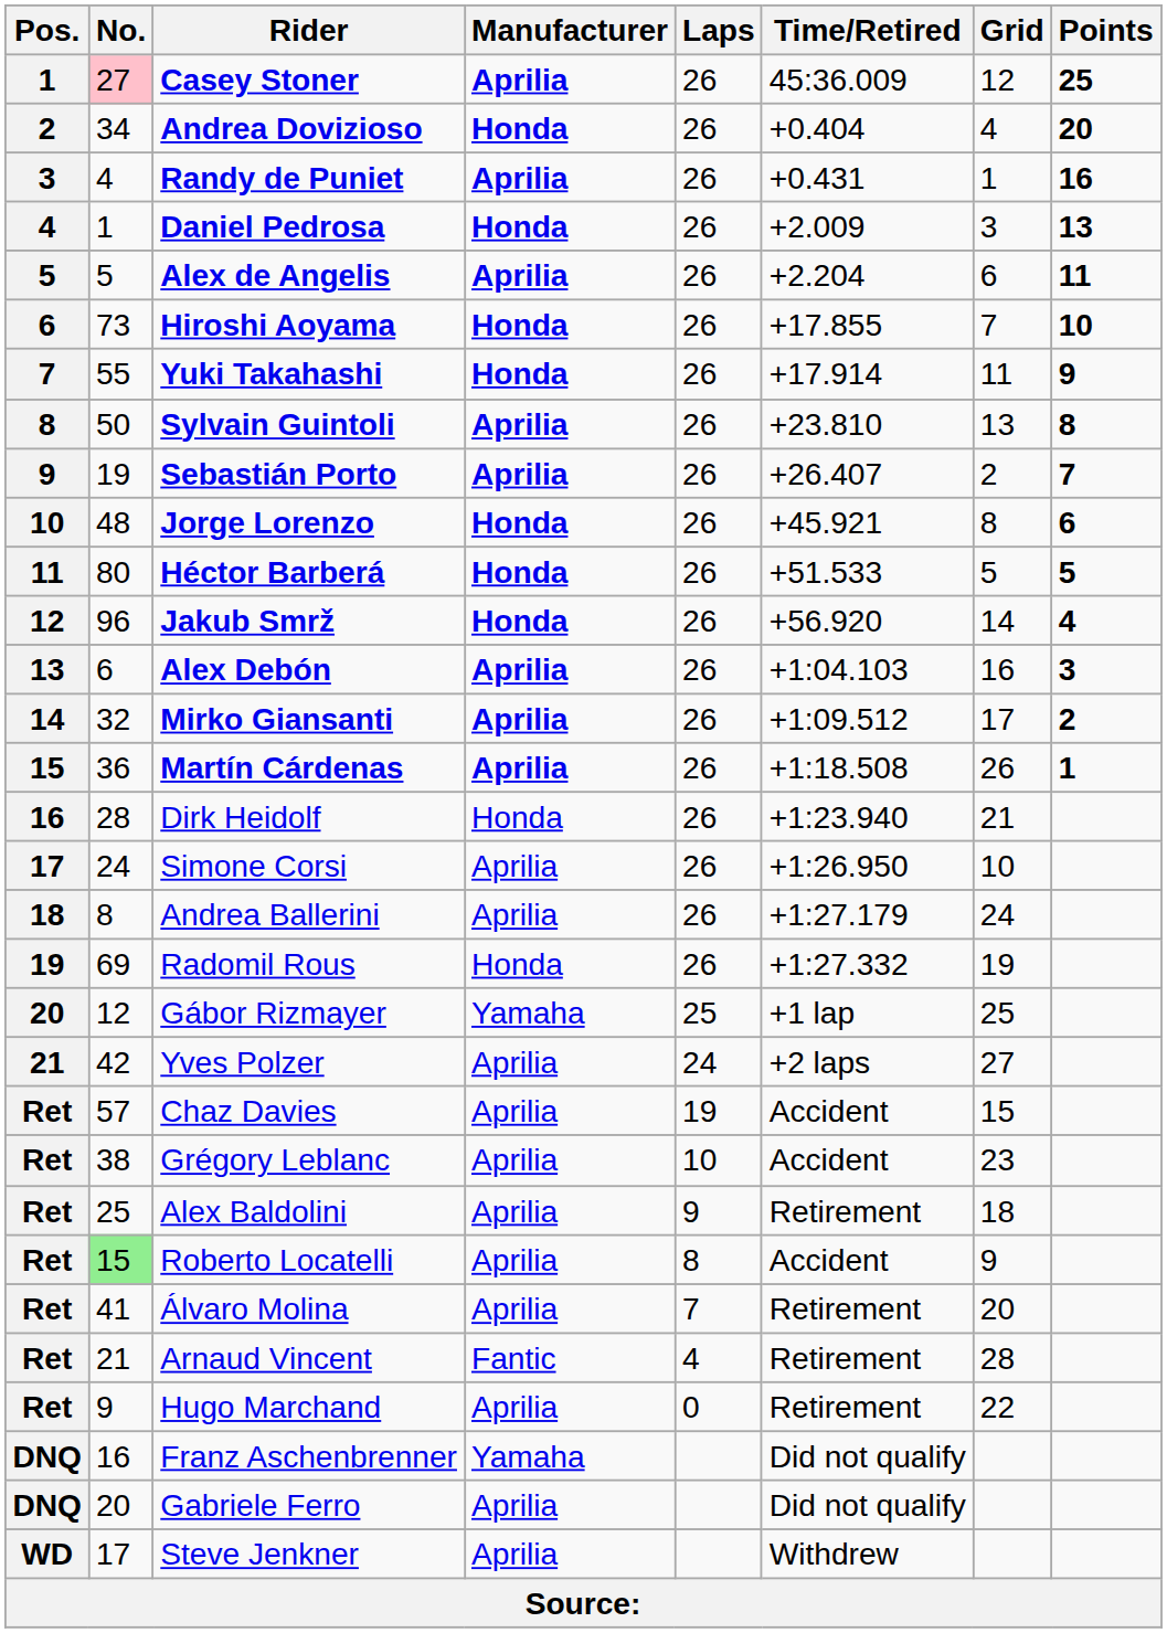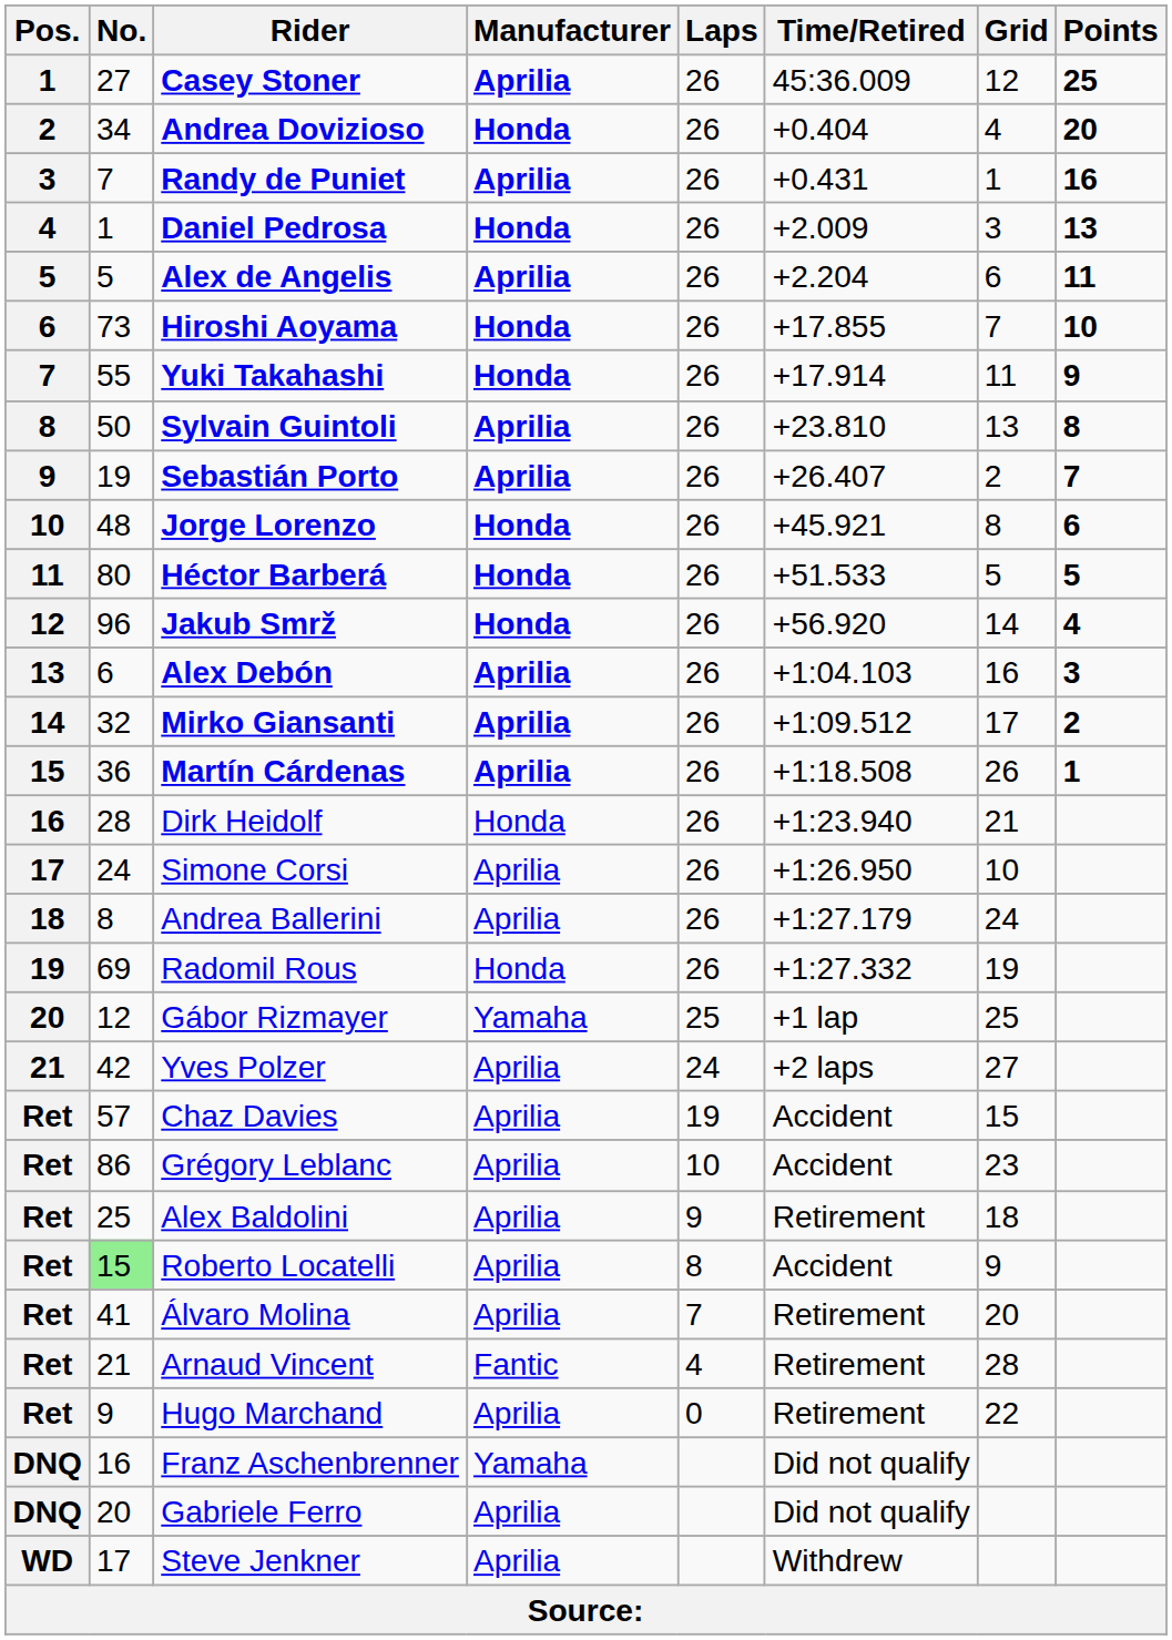Casey Stoner | No.: pink background -> no background
Randy de Puniet | No.: 4 -> 7
Grégory Leblanc | No.: 38 -> 86
